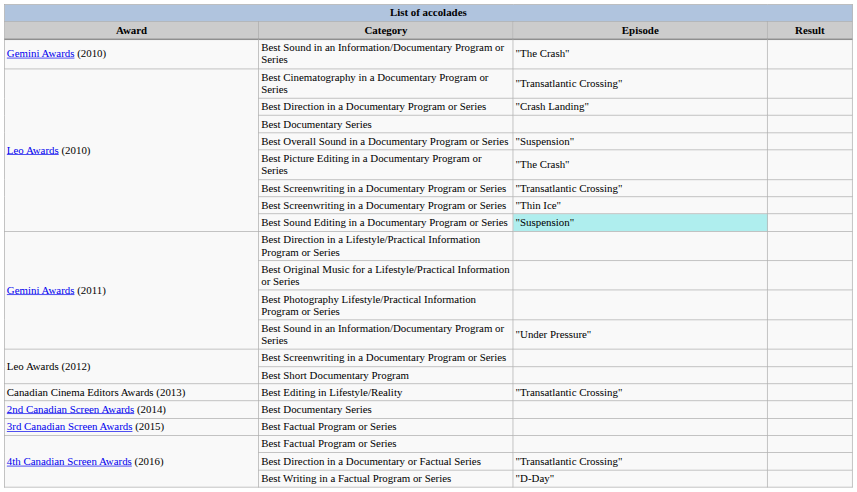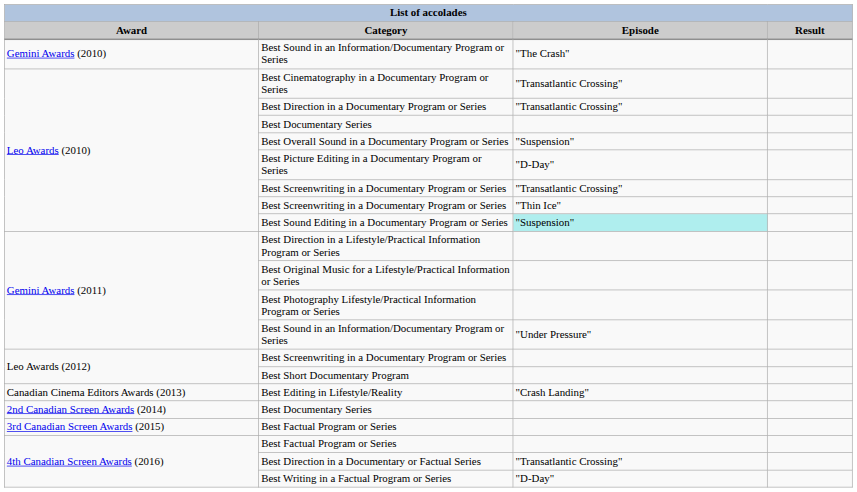Best Direction in a Documentary Program or Series | Episode: "Crash Landing" -> "Transatlantic Crossing"
Best Picture Editing in a Documentary Program or Series | Episode: "The Crash" -> "D-Day"
Best Editing in Lifestyle/Reality | Episode: "Transatlantic Crossing" -> "Crash Landing"
